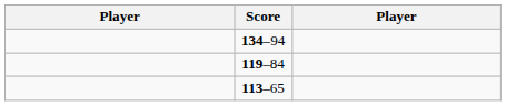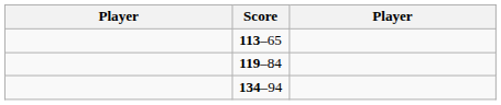rows swapped: 113–65 <-> 134–94
